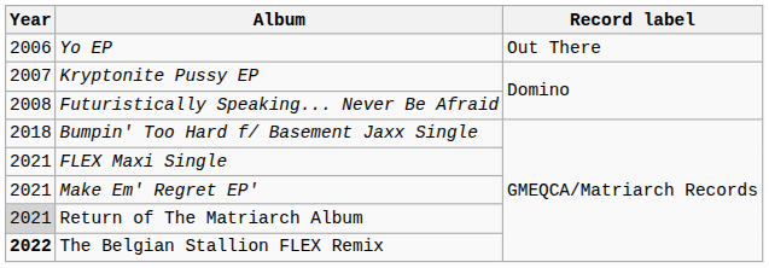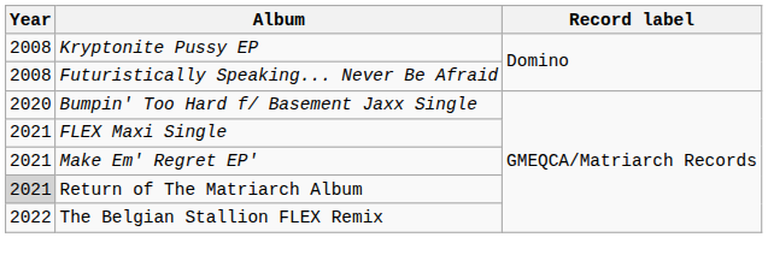- row: 2006 | Yo EP | Out There
Kryptonite Pussy EP | Year: 2007 -> 2008
Bumpin' Too Hard f/ Basement Jaxx Single | Year: 2018 -> 2020
The Belgian Stallion FLEX Remix | Year: bold -> normal
